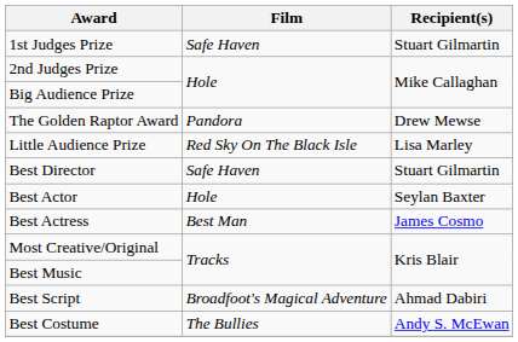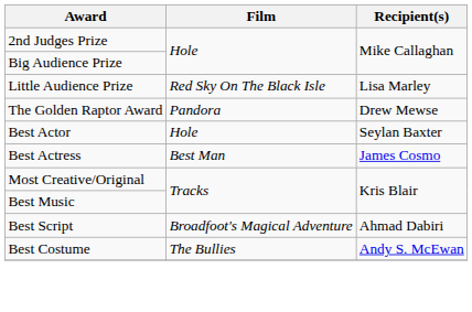- row: 1st Judges Prize | Safe Haven | Stuart Gilmartin
rows swapped: Little Audience Prize <-> The Golden Raptor Award
- row: Best Director | Safe Haven | Stuart Gilmartin
